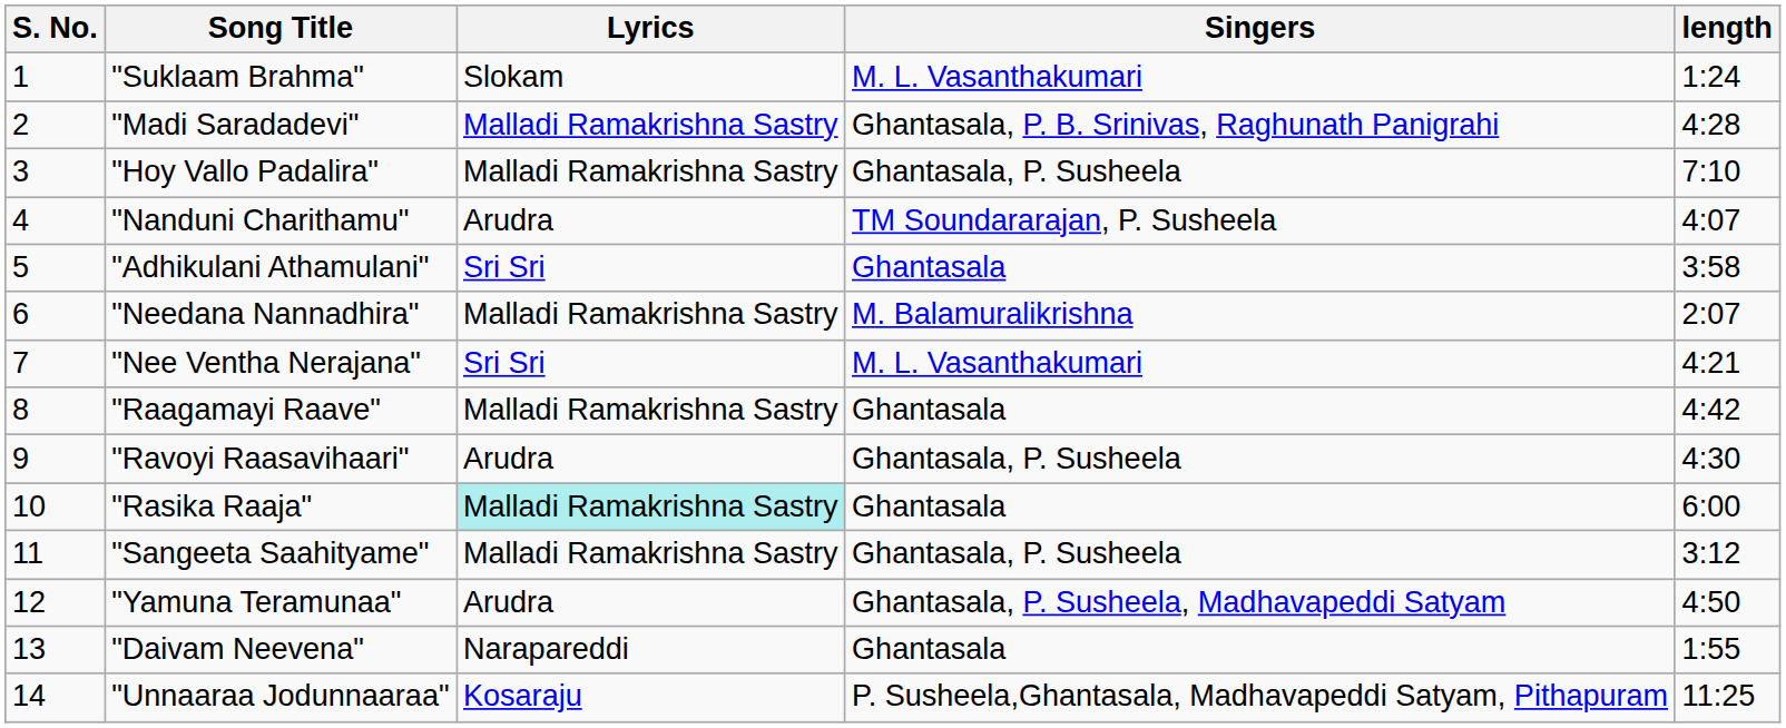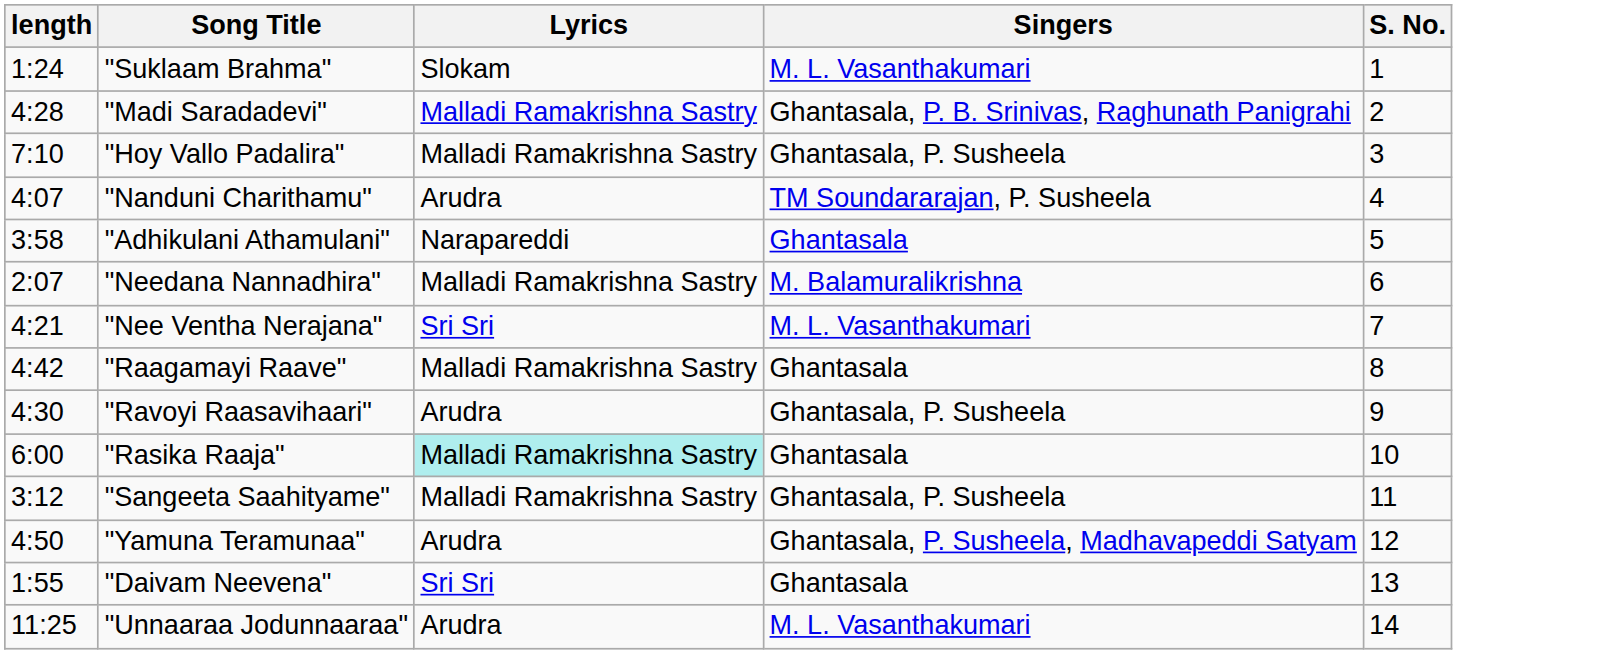columns swapped: S. No. <-> length
"Adhikulani Athamulani" | Lyrics: Sri Sri -> Narapareddi
"Daivam Neevena" | Lyrics: Narapareddi -> Sri Sri
"Unnaaraa Jodunnaaraa" | Lyrics: Kosaraju -> Arudra
"Unnaaraa Jodunnaaraa" | Singers: P. Susheela,Ghantasala, Madhavapeddi Satyam, Pithapuram -> M. L. Vasanthakumari
